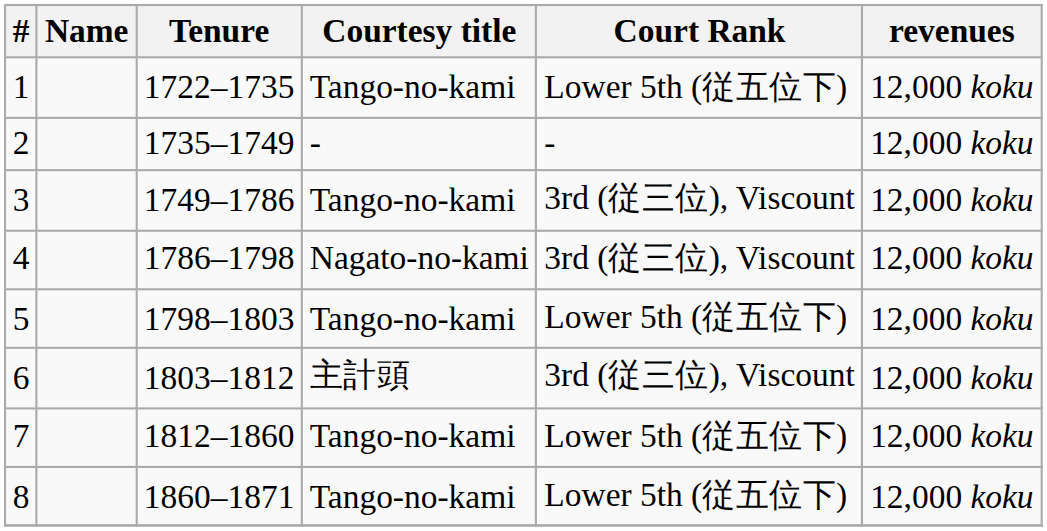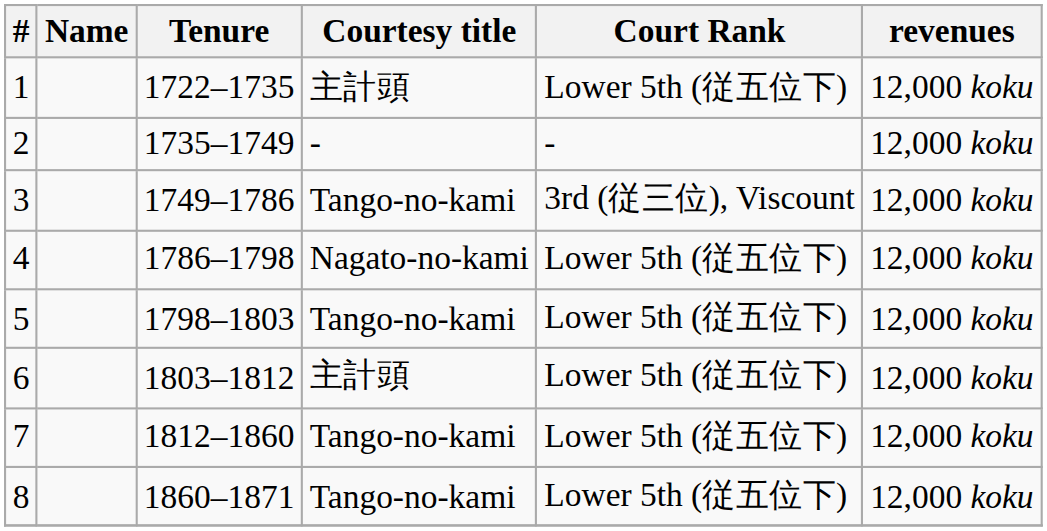1 | Courtesy title: Tango-no-kami -> 主計頭
4 | Court Rank: 3rd (従三位), Viscount -> Lower 5th (従五位下)
6 | Court Rank: 3rd (従三位), Viscount -> Lower 5th (従五位下)
